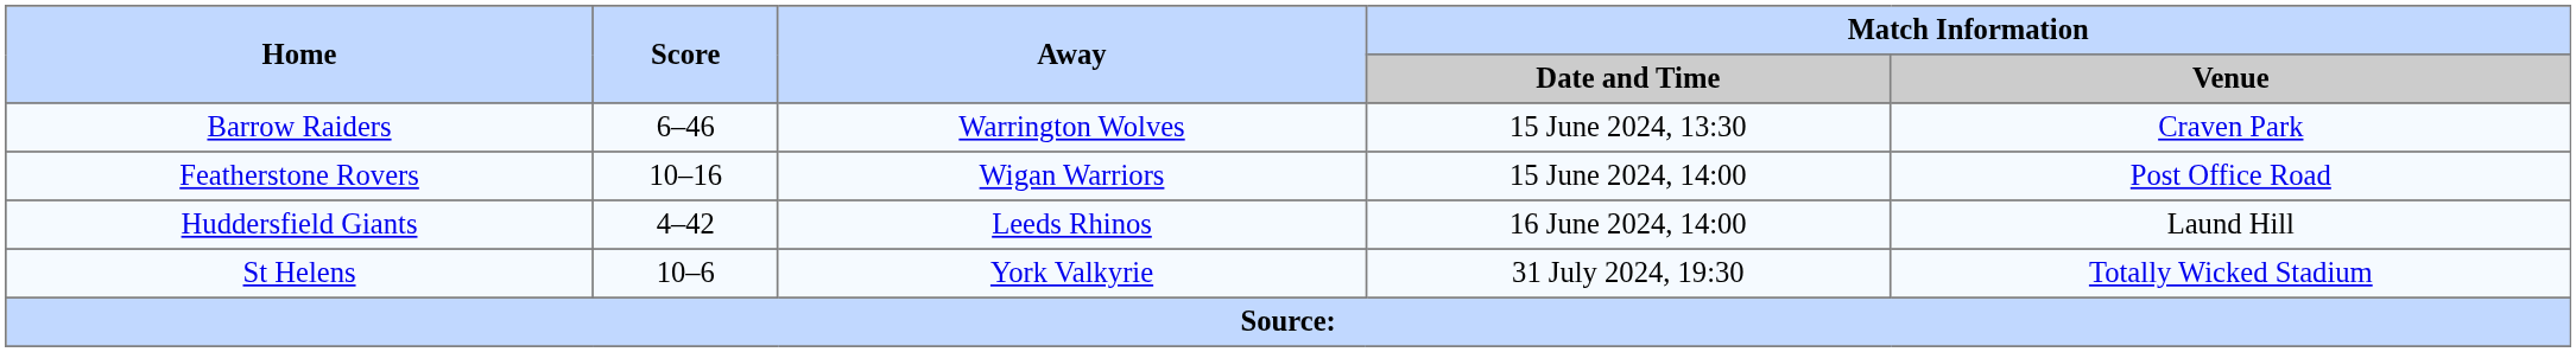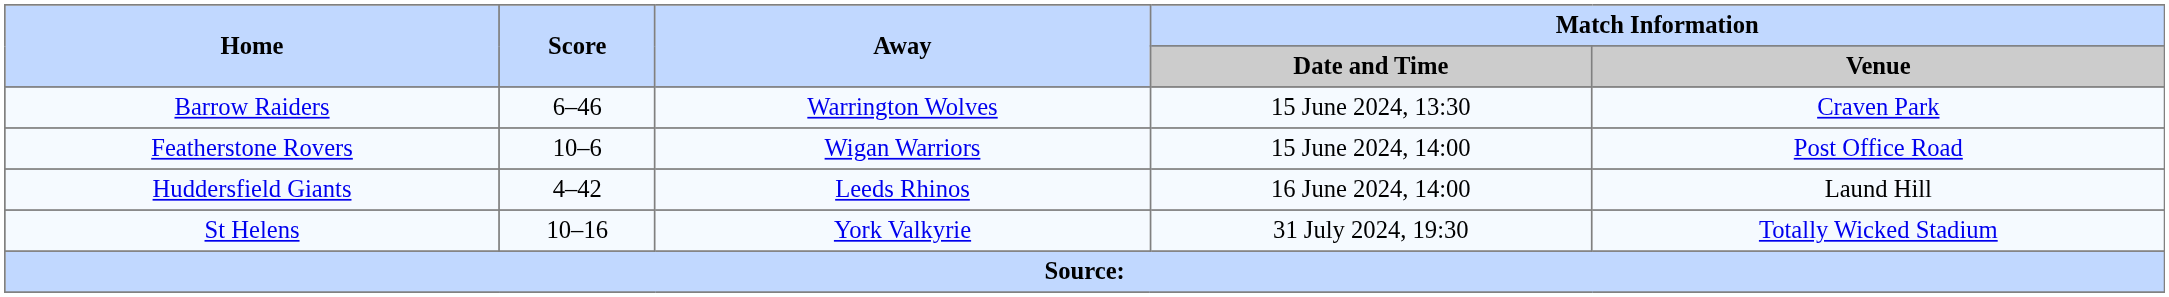Featherstone Rovers | Score: 10–16 -> 10–6
St Helens | Score: 10–6 -> 10–16
